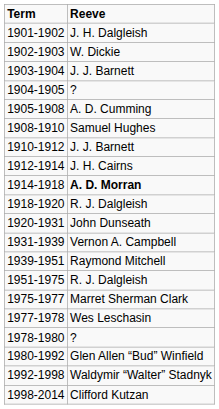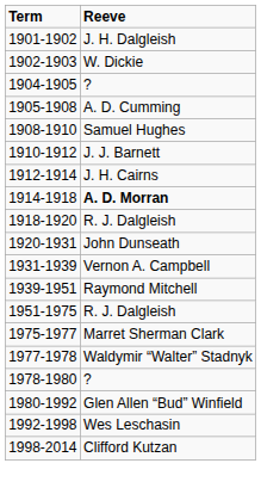- row: 1903-1904 | J. J. Barnett
1977-1978 | Reeve: Wes Leschasin -> Waldymir “Walter” Stadnyk
1992-1998 | Reeve: Waldymir “Walter” Stadnyk -> Wes Leschasin
